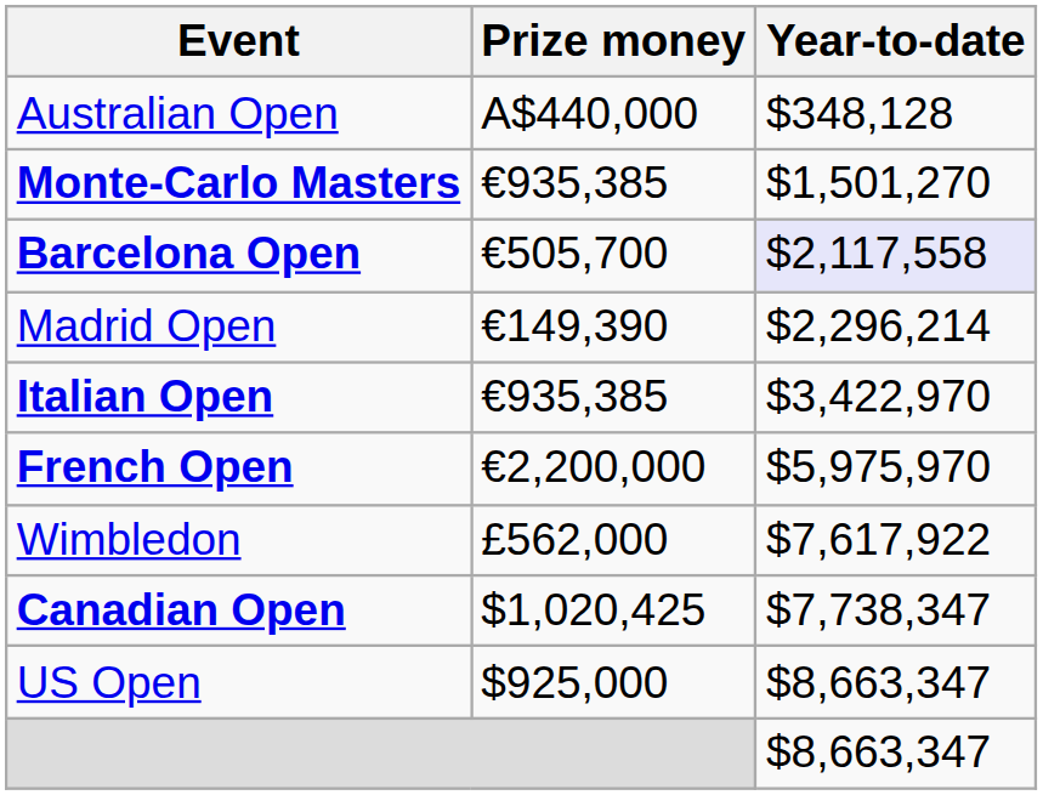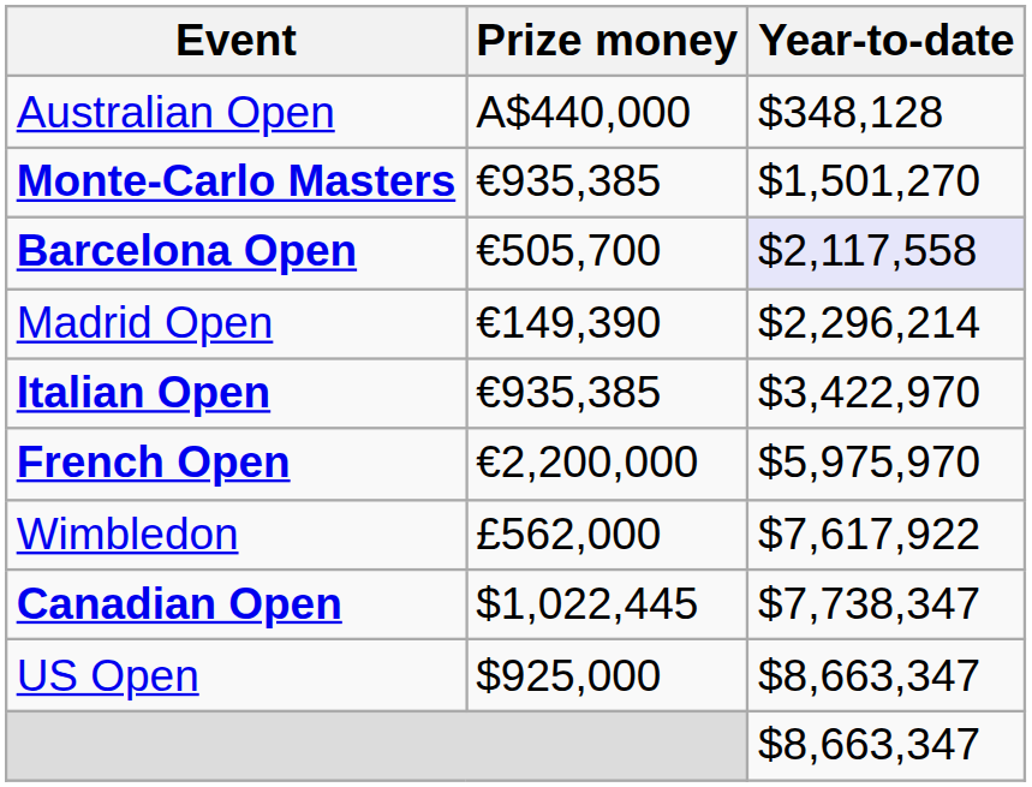Canadian Open | Prize money: $1,020,425 -> $1,022,445
